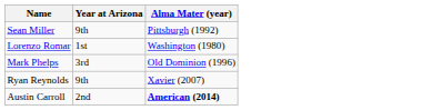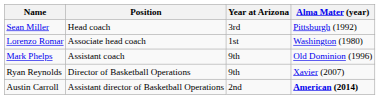+ column: Position | Head coach | Associate head coach | Assistant coach | Director of Basketball Operations | Assistant director of Basketball Operations
Sean Miller | Year at Arizona: 9th -> 3rd
Mark Phelps | Year at Arizona: 3rd -> 9th
